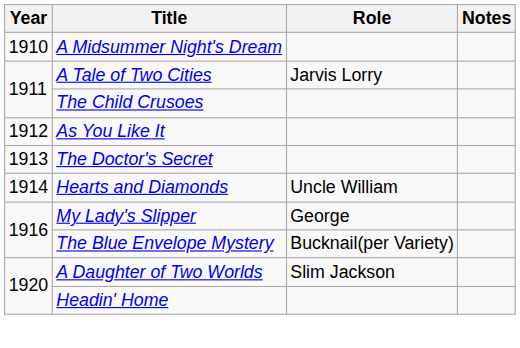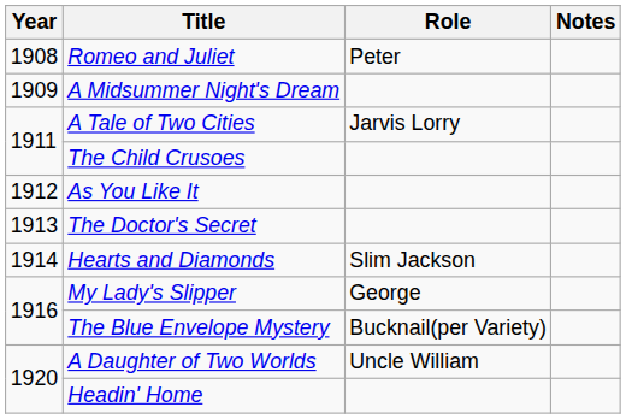+ row: 1908 | Romeo and Juliet | Peter
A Midsummer Night's Dream | Year: 1910 -> 1909
Hearts and Diamonds | Role: Uncle William -> Slim Jackson
A Daughter of Two Worlds | Role: Slim Jackson -> Uncle William
